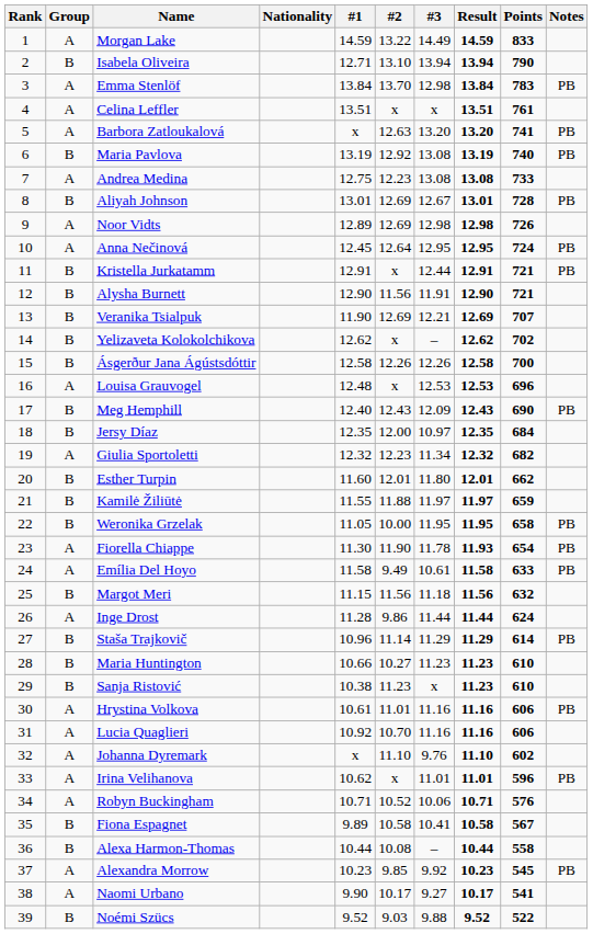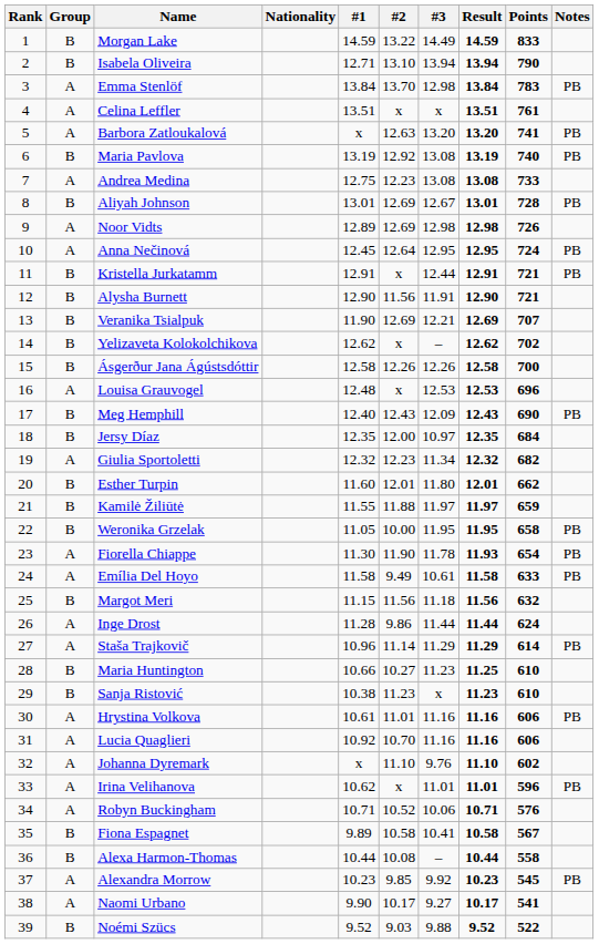Morgan Lake | Group: A -> B
Staša Trajkovič | Group: B -> A
Maria Huntington | Result: 11.23 -> 11.25
